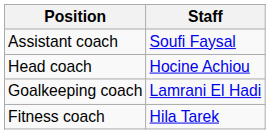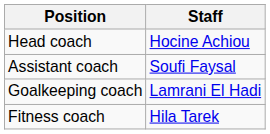rows swapped: Head coach <-> Assistant coach
